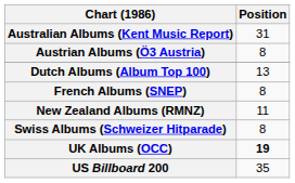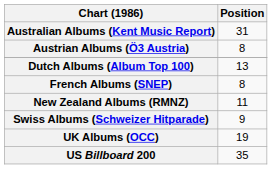Swiss Albums (Schweizer Hitparade) | Position: 8 -> 9
UK Albums (OCC) | Position: bold -> normal
